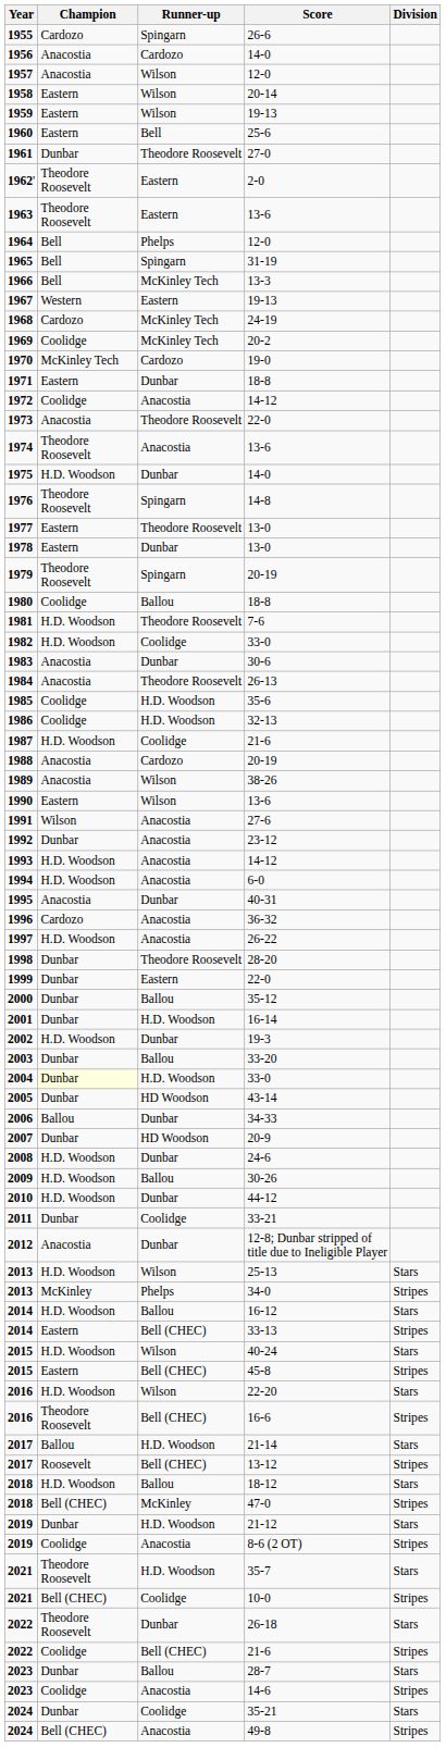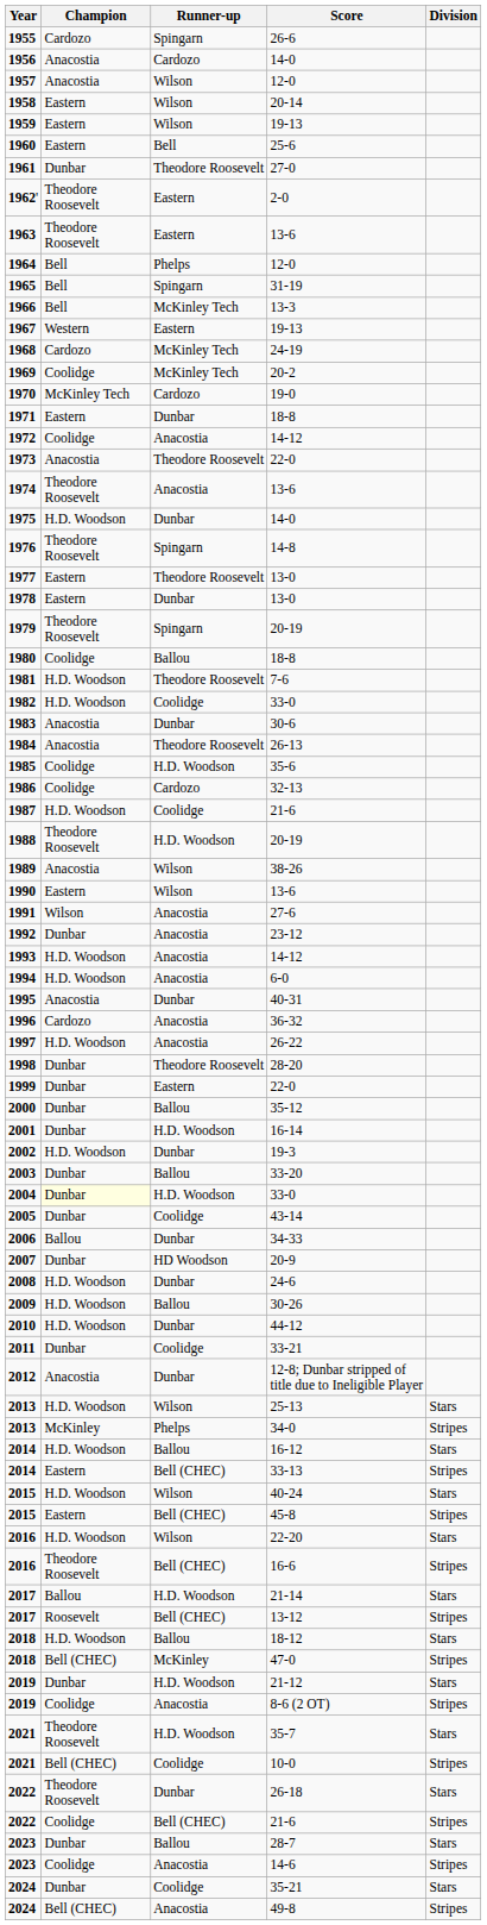1986 | Runner-up: H.D. Woodson -> Cardozo
1988 | Champion: Anacostia -> Theodore Roosevelt
1988 | Runner-up: Cardozo -> H.D. Woodson
2005 | Runner-up: HD Woodson -> Coolidge
